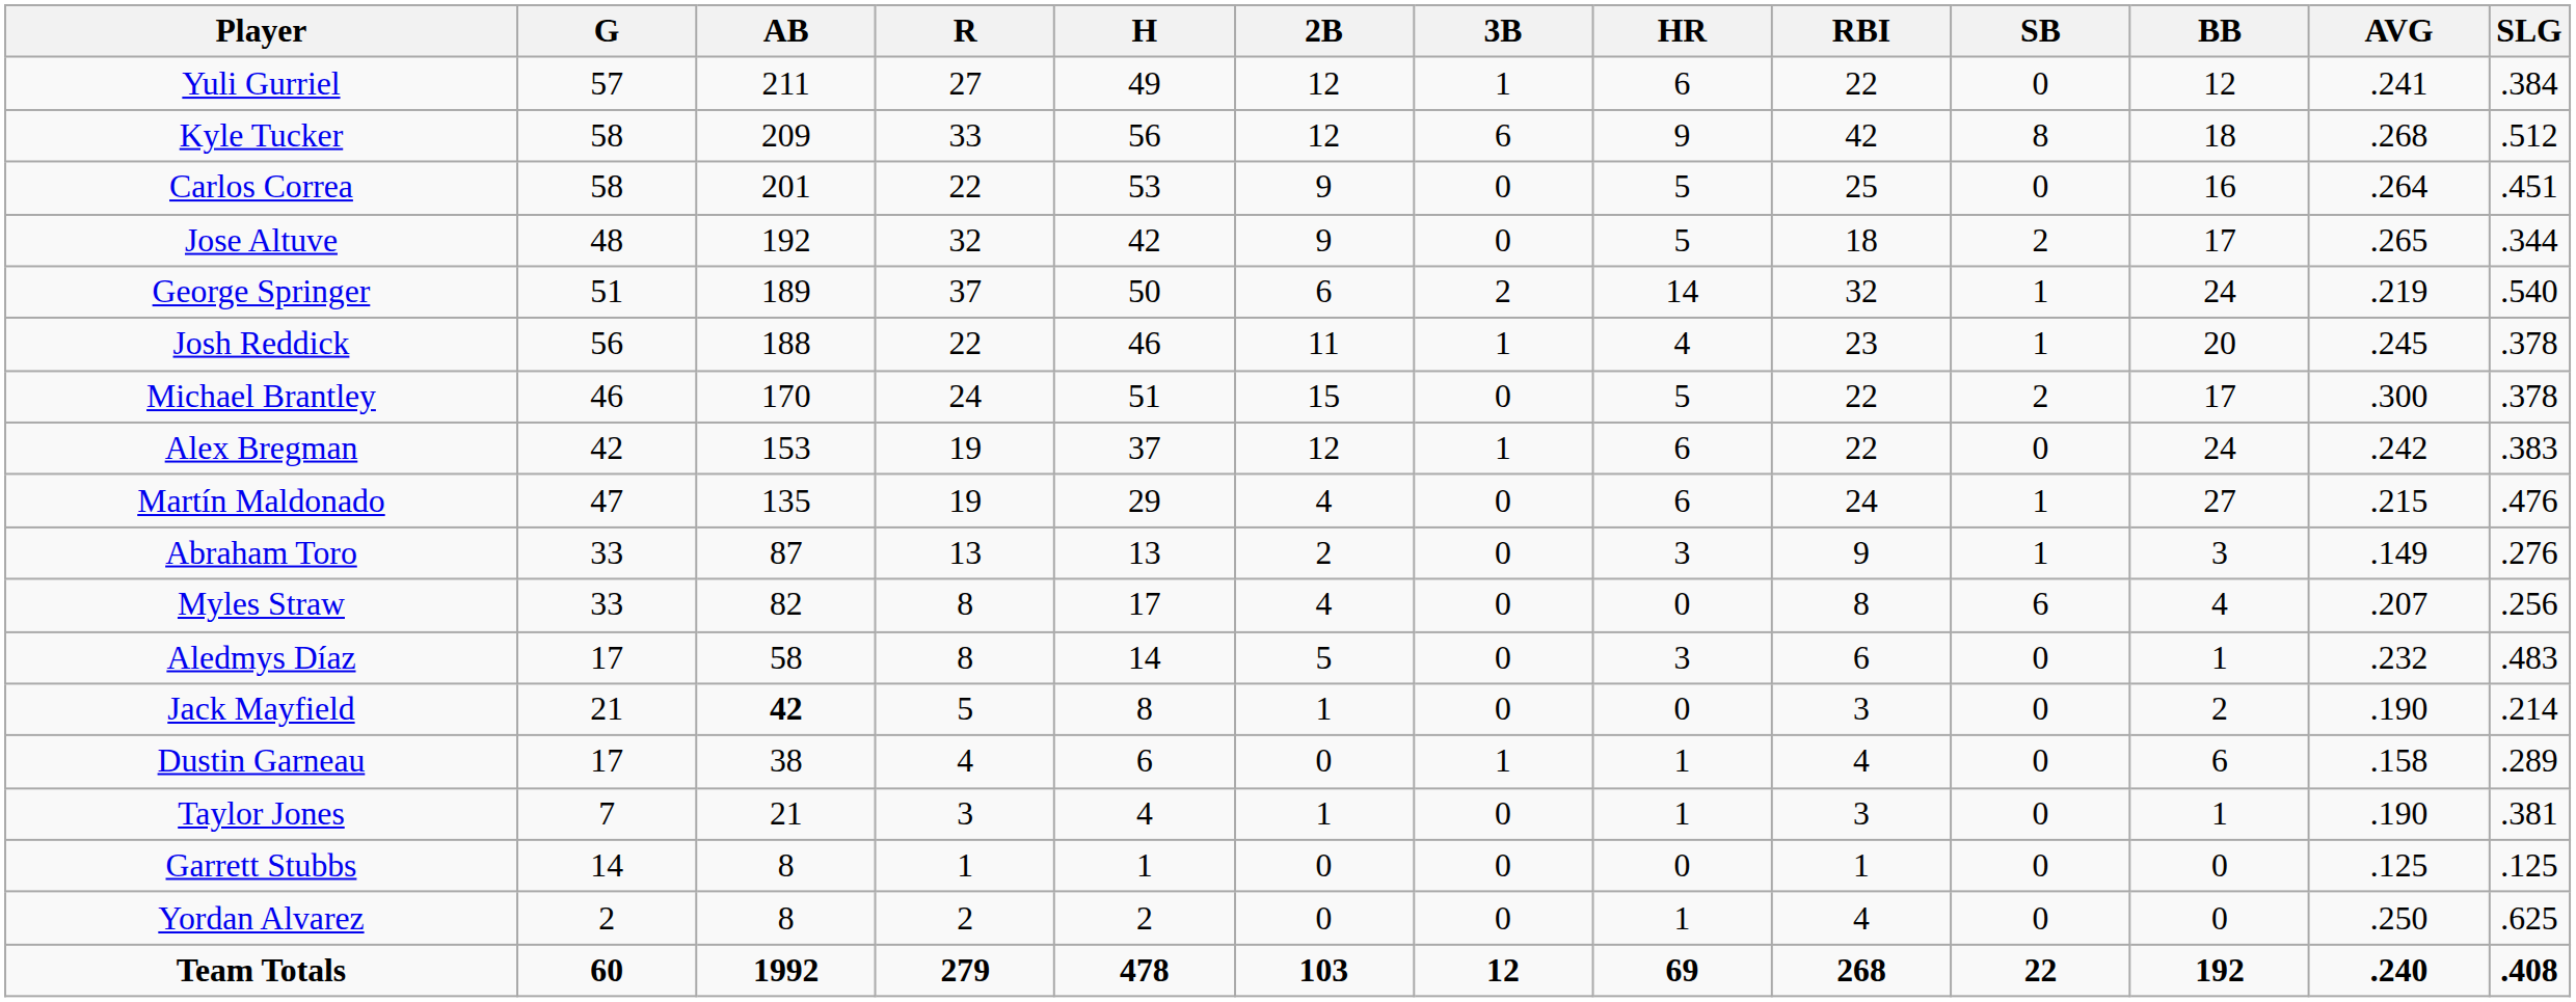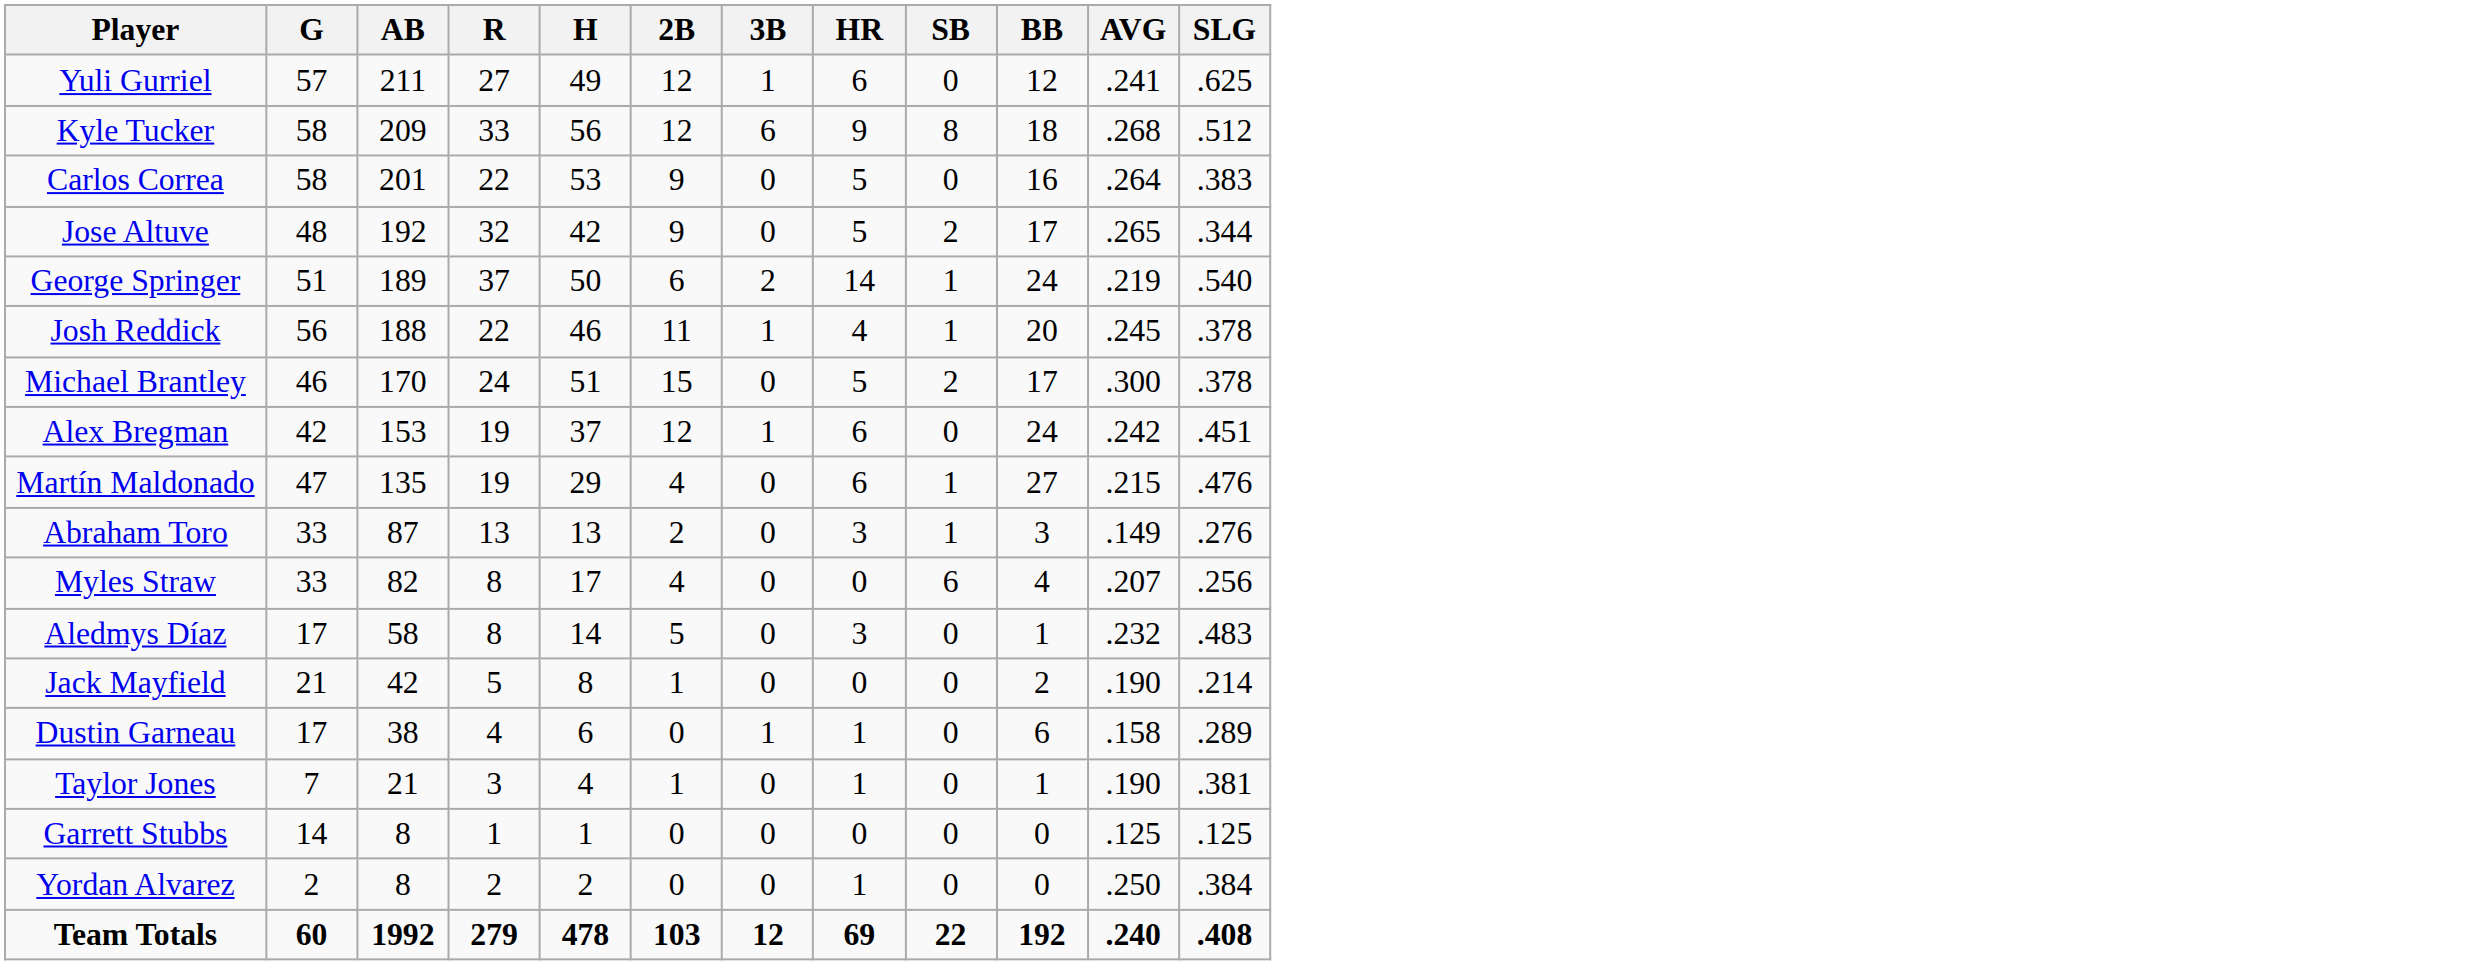- column: RBI | 22 | 42 | 25 | 18 | 32 | 23 | 22 | 22 | 24 | 9 | 8 | 6 | 3 | 4 | 3 | 1 | 4 | 268
Yuli Gurriel | SLG: .384 -> .625
Carlos Correa | SLG: .451 -> .383
Alex Bregman | SLG: .383 -> .451
Jack Mayfield | AB: bold -> normal
Yordan Alvarez | SLG: .625 -> .384
